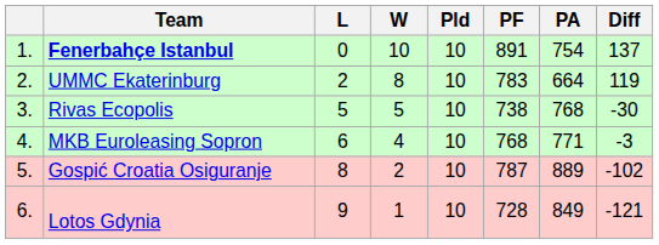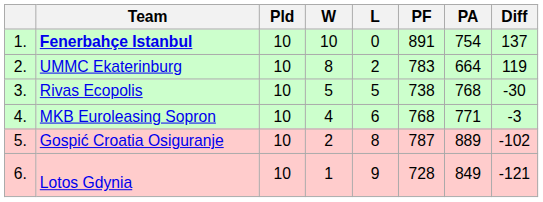columns swapped: Pld <-> L
